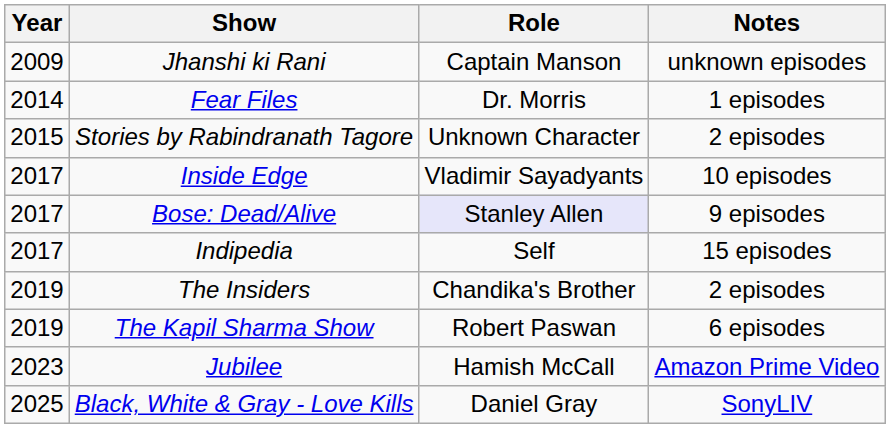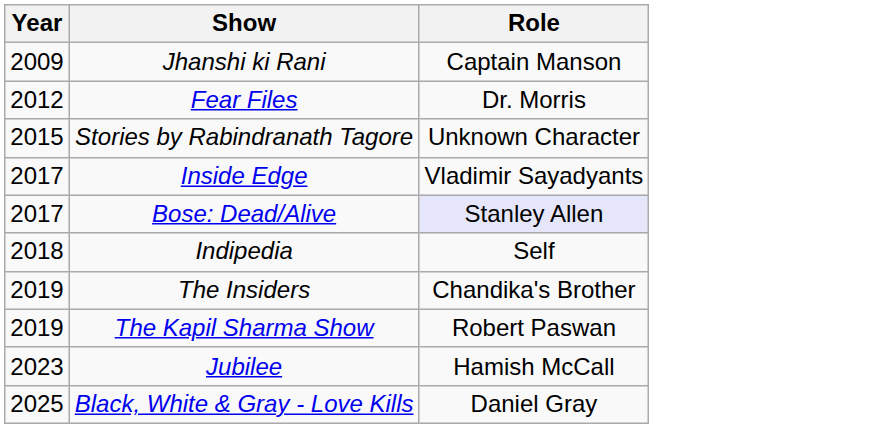- column: Notes | unknown episodes | 1 episodes | 2 episodes | 10 episodes | 9 episodes | 15 episodes | 2 episodes | 6 episodes | Amazon Prime Video | SonyLIV
Fear Files | Year: 2014 -> 2012
Indipedia | Year: 2017 -> 2018
